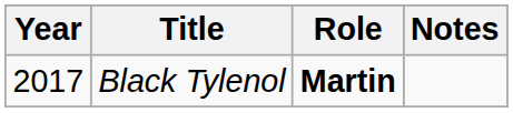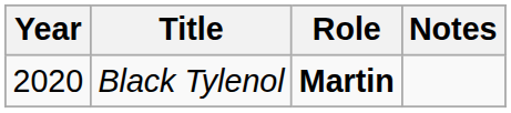Black Tylenol | Year: 2017 -> 2020
